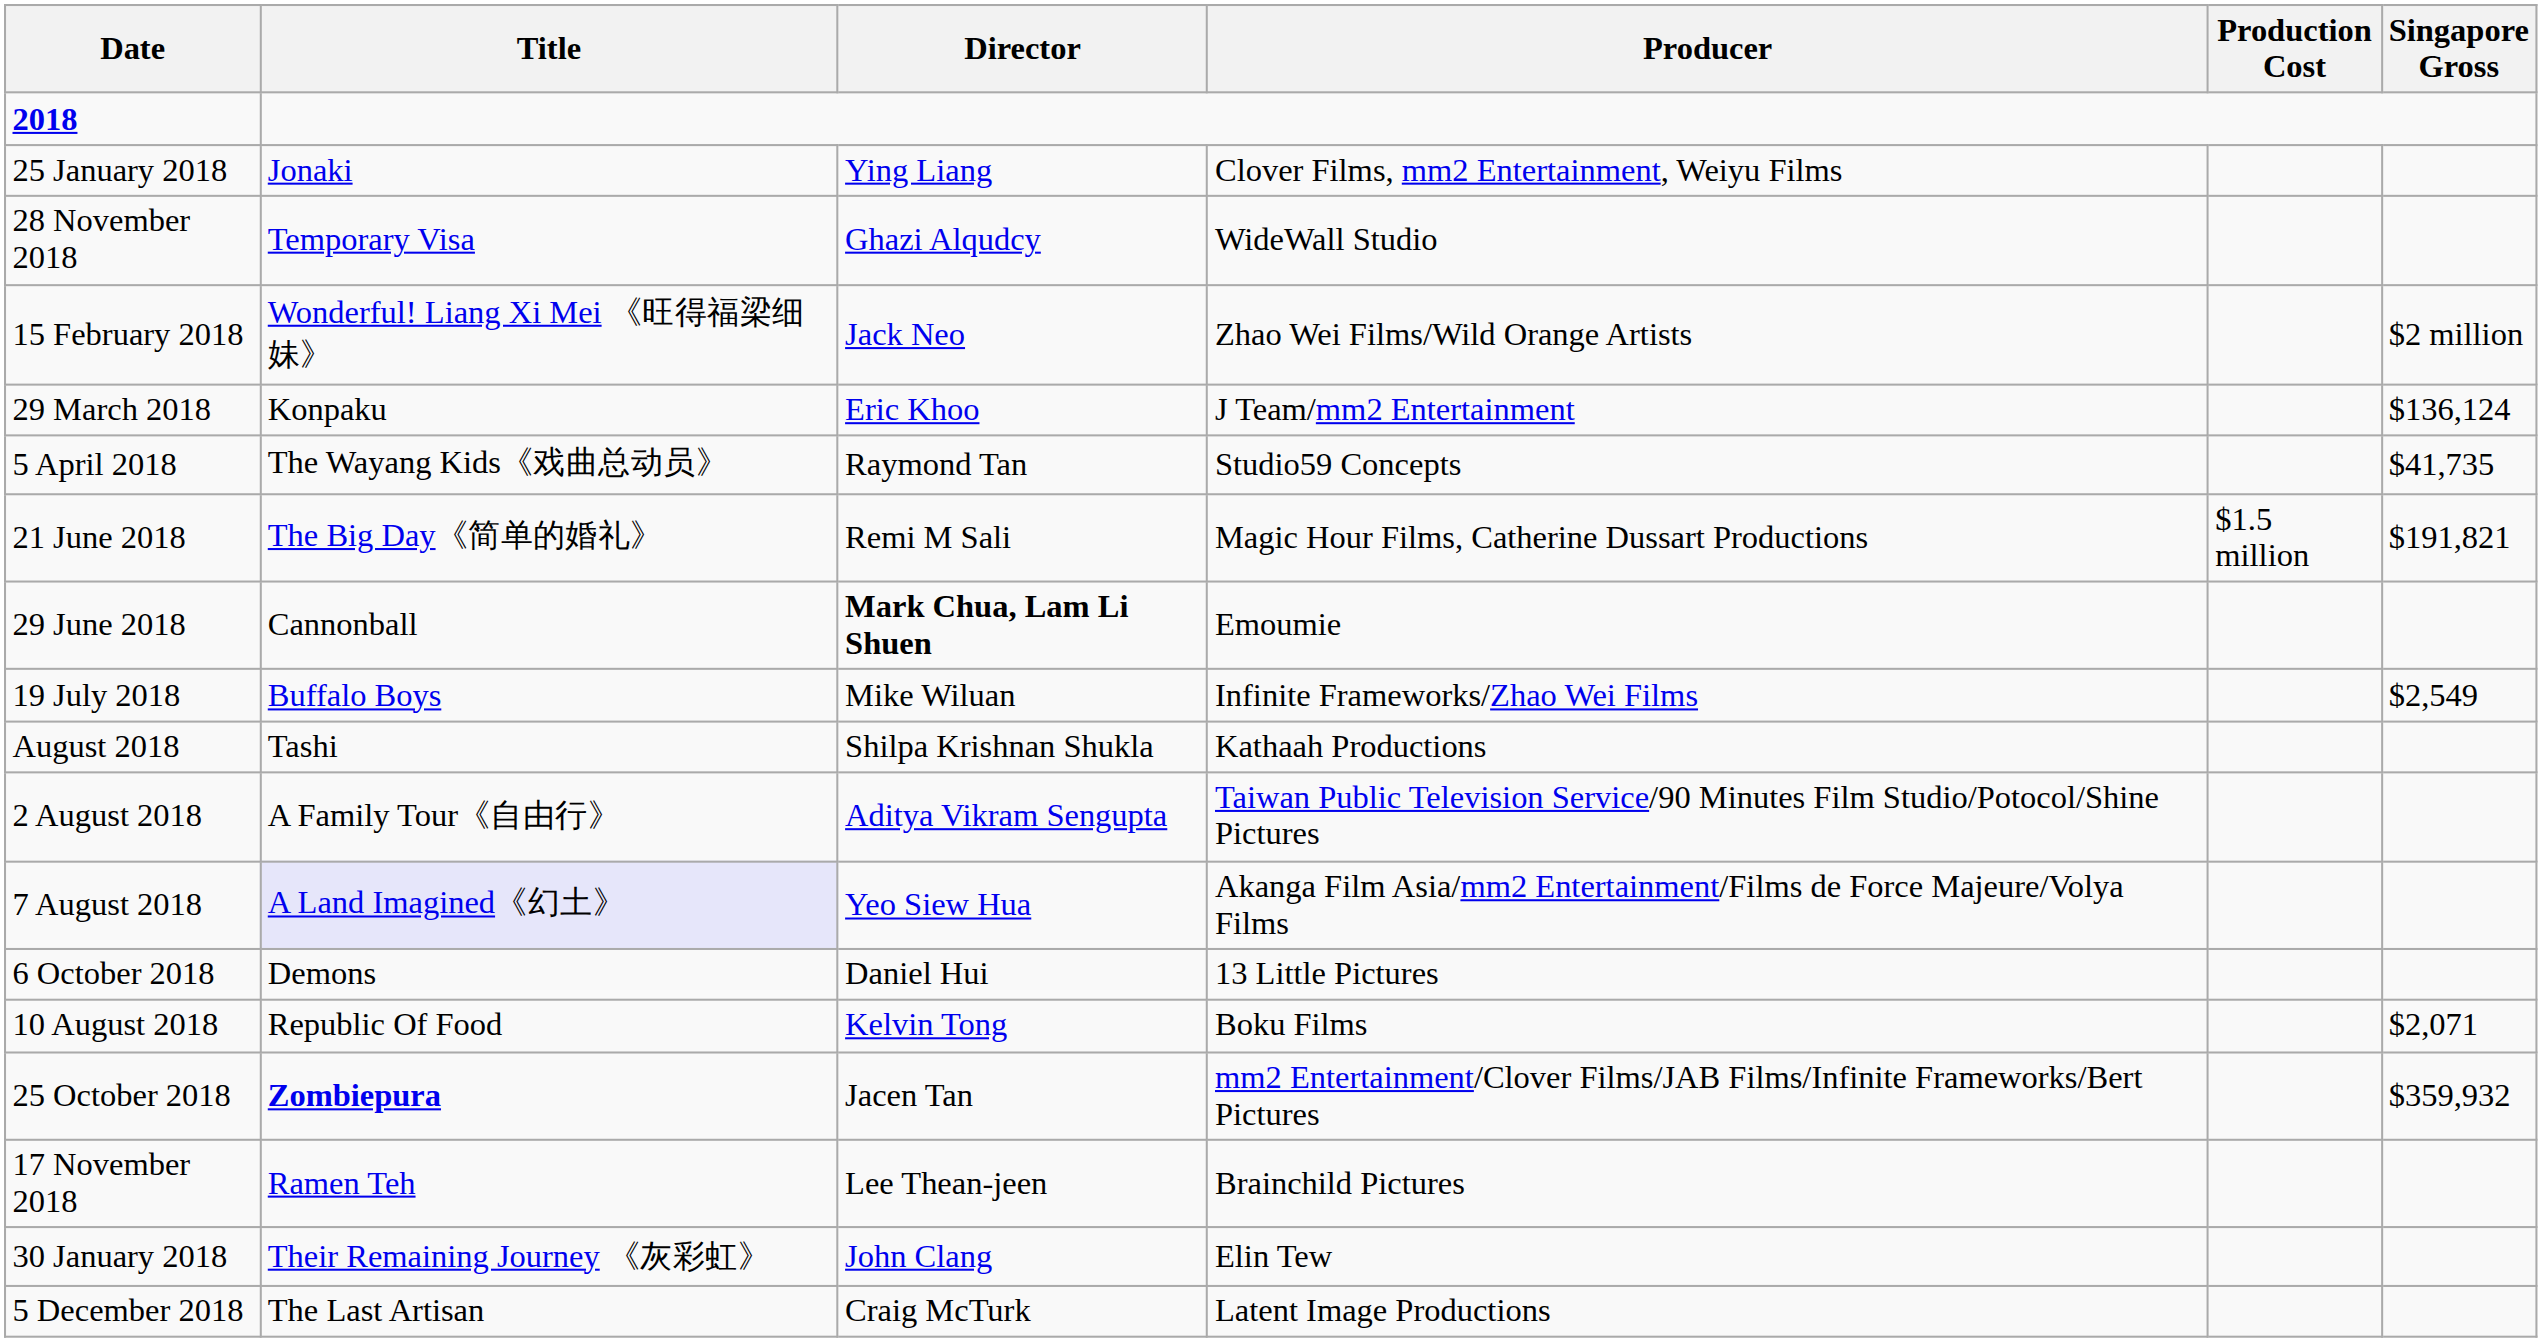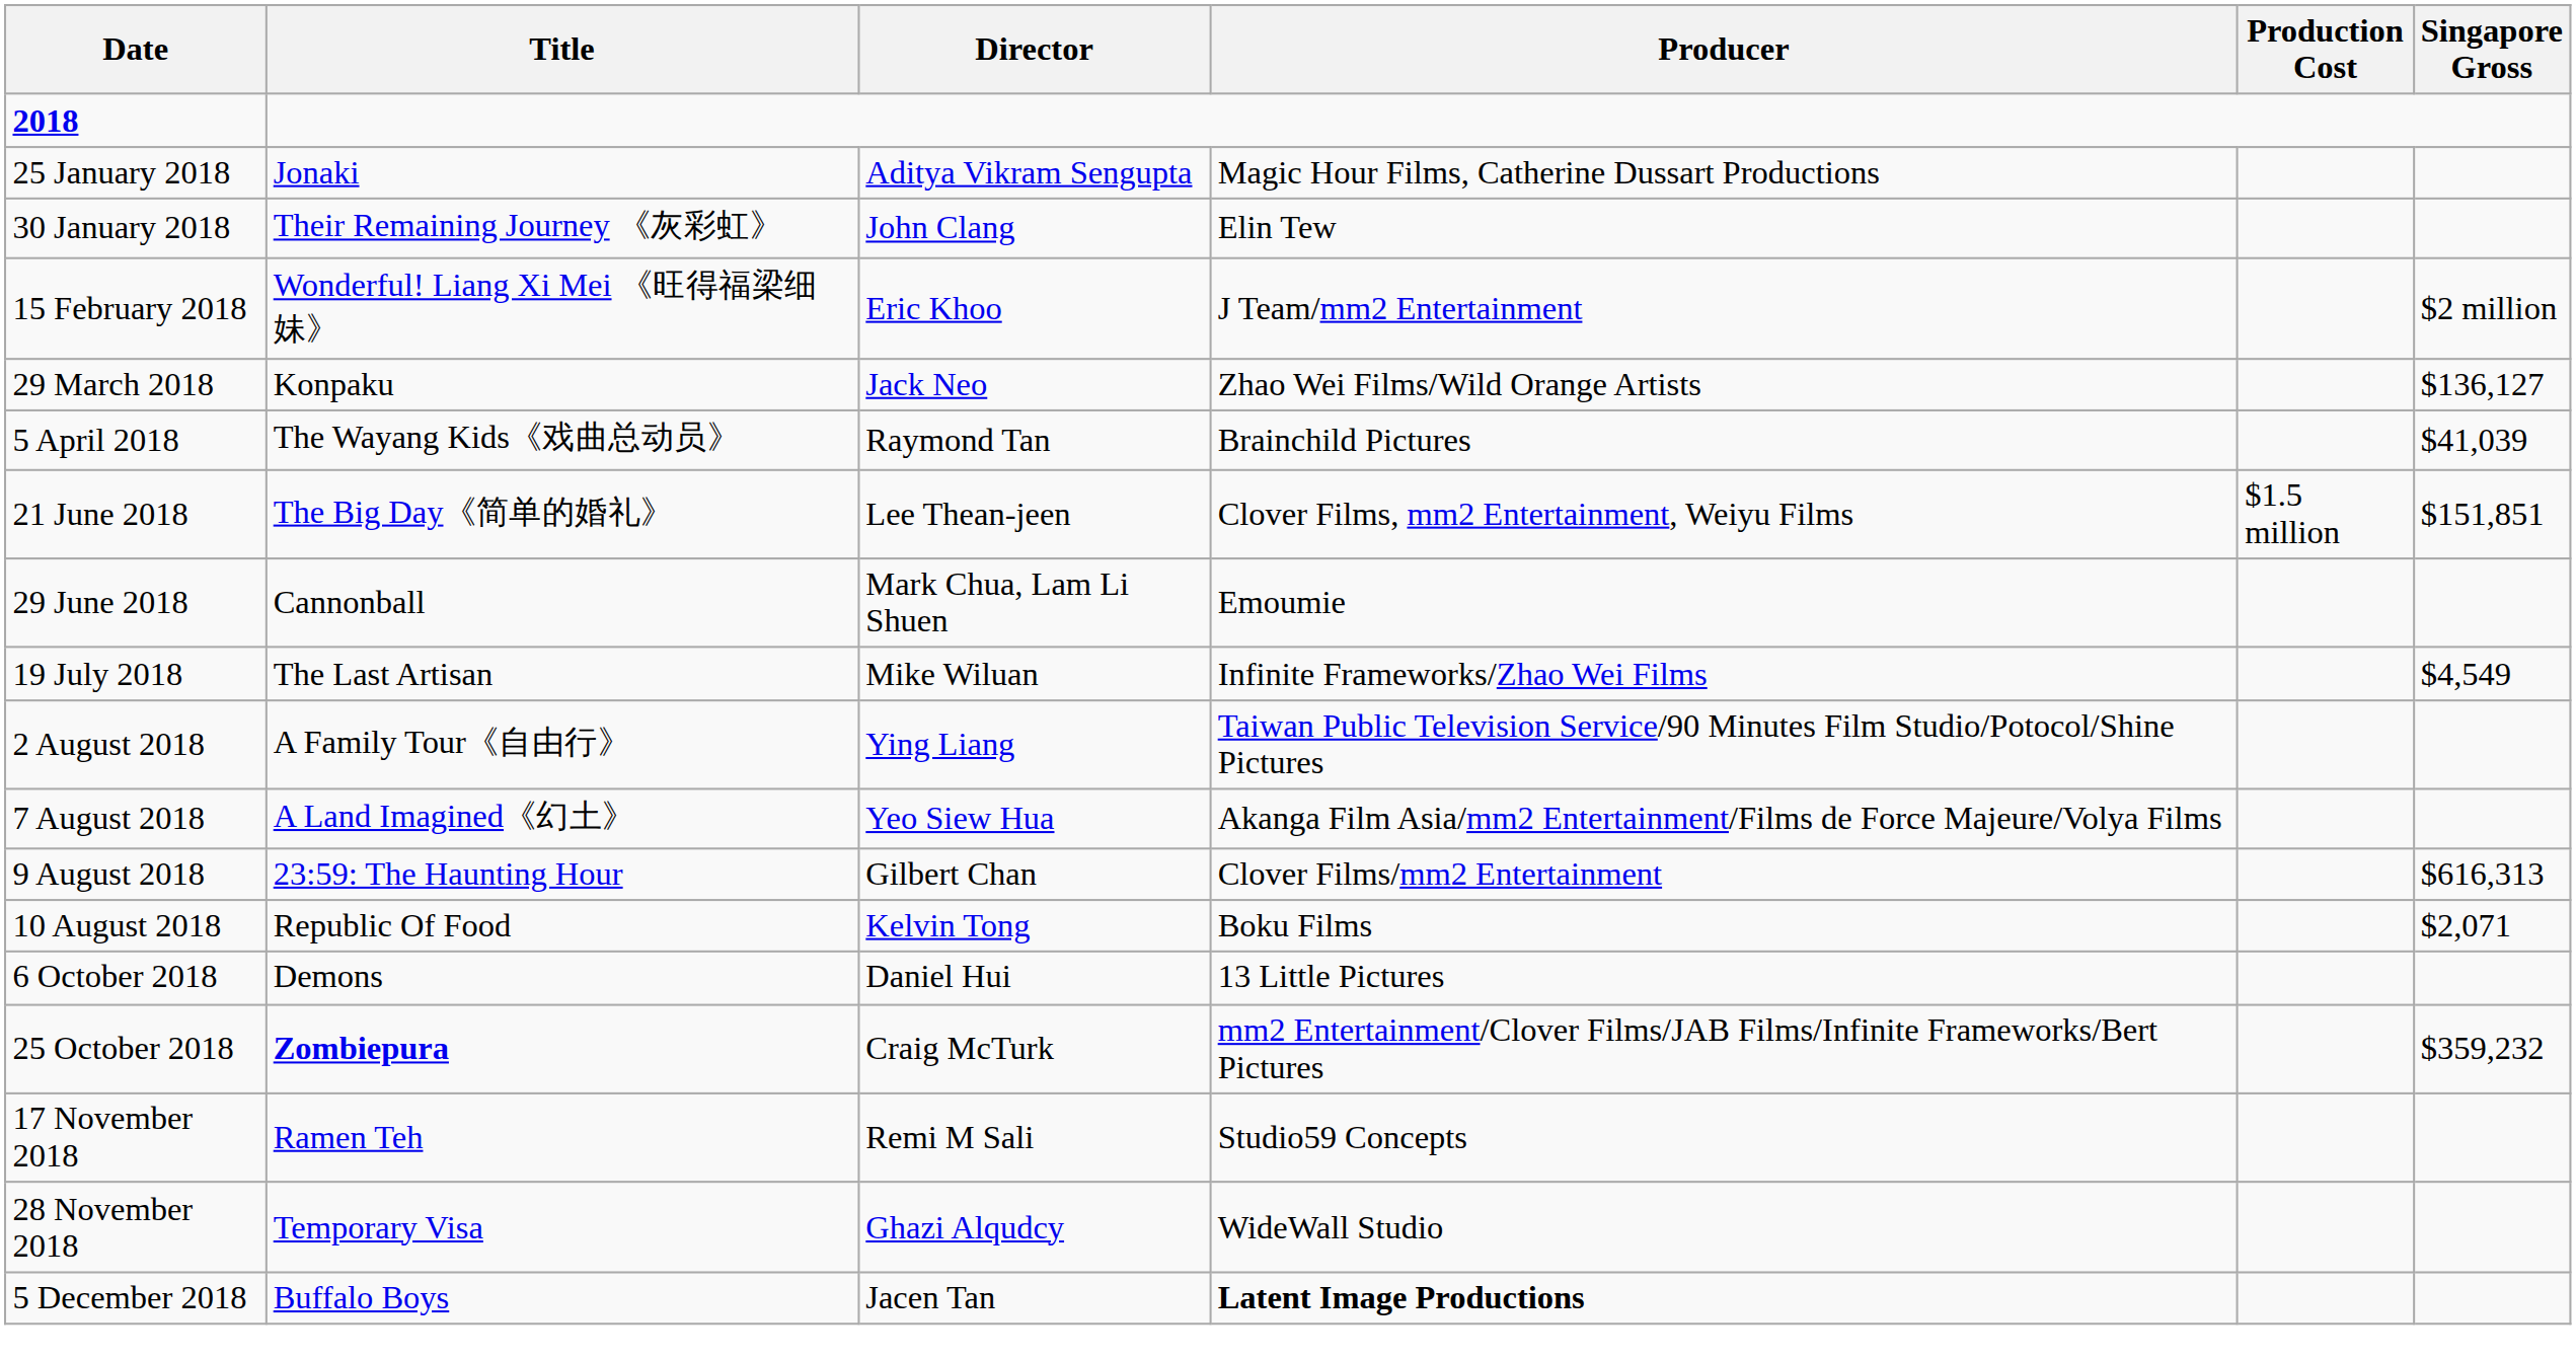25 January 2018 | Director: Ying Liang -> Aditya Vikram Sengupta
25 January 2018 | Producer: Clover Films, mm2 Entertainment, Weiyu Films -> Magic Hour Films, Catherine Dussart Productions
rows swapped: 30 January 2018 <-> 28 November 2018
15 February 2018 | Director: Jack Neo -> Eric Khoo
15 February 2018 | Producer: Zhao Wei Films/Wild Orange Artists -> J Team/mm2 Entertainment
29 March 2018 | Director: Eric Khoo -> Jack Neo
29 March 2018 | Producer: J Team/mm2 Entertainment -> Zhao Wei Films/Wild Orange Artists
29 March 2018 | Singapore Gross: $136,124 -> $136,127
5 April 2018 | Producer: Studio59 Concepts -> Brainchild Pictures
5 April 2018 | Singapore Gross: $41,735 -> $41,039
21 June 2018 | Director: Remi M Sali -> Lee Thean-jeen
21 June 2018 | Producer: Magic Hour Films, Catherine Dussart Productions -> Clover Films, mm2 Entertainment, Weiyu Films
21 June 2018 | Singapore Gross: $191,821 -> $151,851
29 June 2018 | Director: bold -> normal
19 July 2018 | Title: Buffalo Boys -> The Last Artisan
19 July 2018 | Singapore Gross: $2,549 -> $4,549
- row: August 2018 | Tashi | Shilpa Krishnan Shukla | Kathaah Productions
2 August 2018 | Director: Aditya Vikram Sengupta -> Ying Liang
7 August 2018 | Title: lavender background -> no background
+ row: 9 August 2018 | 23:59: The Haunting Hour | Gilbert Chan | Clover Films/mm2 Entertainment | $616,313
rows swapped: 10 August 2018 <-> 6 October 2018
25 October 2018 | Director: Jacen Tan -> Craig McTurk
25 October 2018 | Singapore Gross: $359,932 -> $359,232
17 November 2018 | Director: Lee Thean-jeen -> Remi M Sali
17 November 2018 | Producer: Brainchild Pictures -> Studio59 Concepts
5 December 2018 | Title: The Last Artisan -> Buffalo Boys
5 December 2018 | Director: Craig McTurk -> Jacen Tan
5 December 2018 | Producer: normal -> bold
